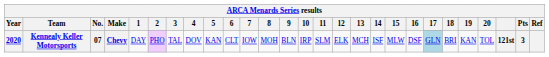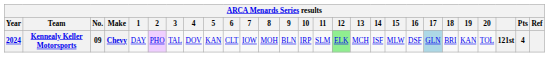Kennealy Keller Motorsports | Year: 2020 -> 2024
Kennealy Keller Motorsports | No.: 07 -> 09
Kennealy Keller Motorsports | 12: no background -> lightgreen background
Kennealy Keller Motorsports | Pts: 3 -> 4
